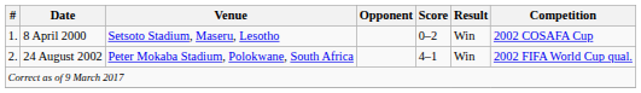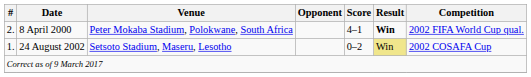8 April 2000 | #: 1. -> 2.
8 April 2000 | Venue: Setsoto Stadium, Maseru, Lesotho -> Peter Mokaba Stadium, Polokwane, South Africa
8 April 2000 | Score: 0–2 -> 4–1
8 April 2000 | Result: normal -> bold
8 April 2000 | Competition: 2002 COSAFA Cup -> 2002 FIFA World Cup qual.
24 August 2002 | #: 2. -> 1.
24 August 2002 | Venue: Peter Mokaba Stadium, Polokwane, South Africa -> Setsoto Stadium, Maseru, Lesotho
24 August 2002 | Score: 4–1 -> 0–2
24 August 2002 | Result: no background -> khaki background
24 August 2002 | Competition: 2002 FIFA World Cup qual. -> 2002 COSAFA Cup
